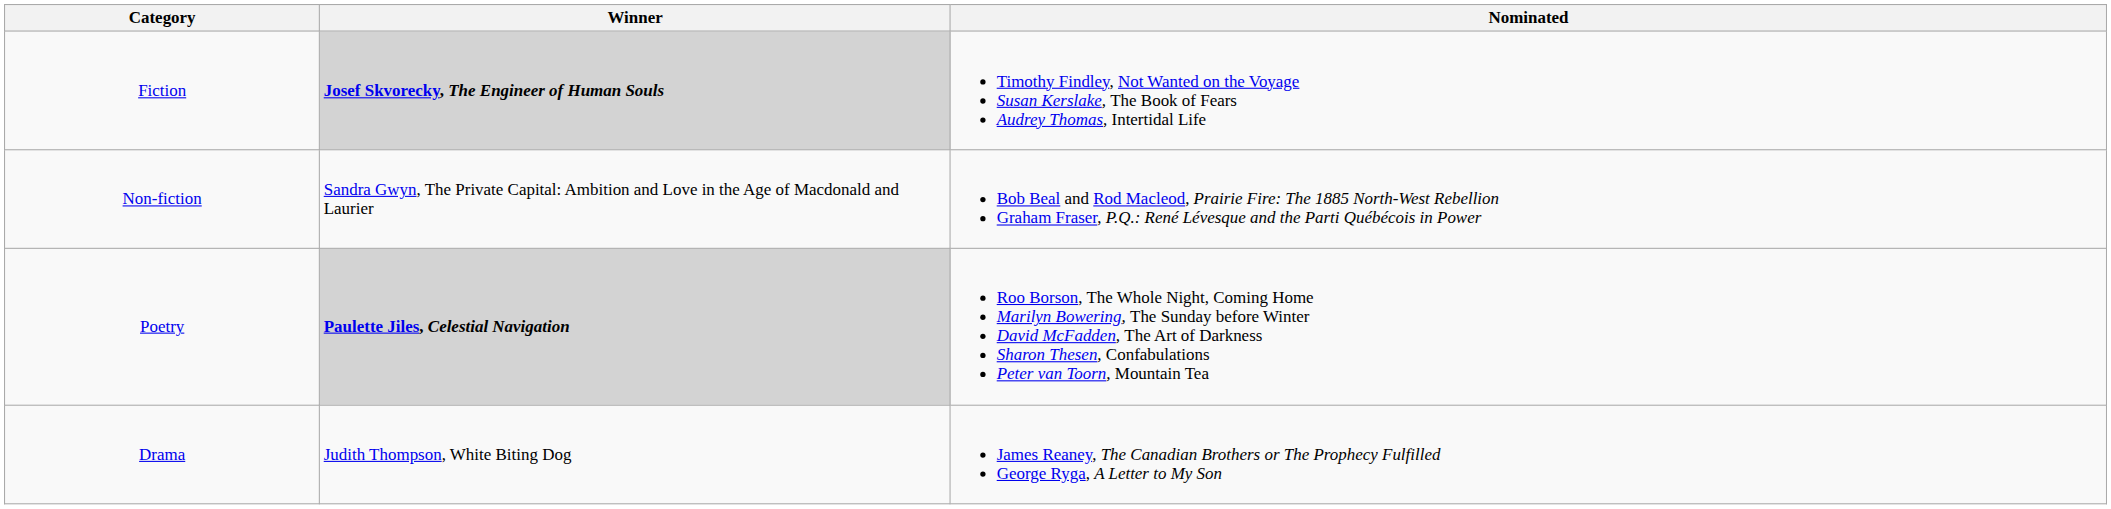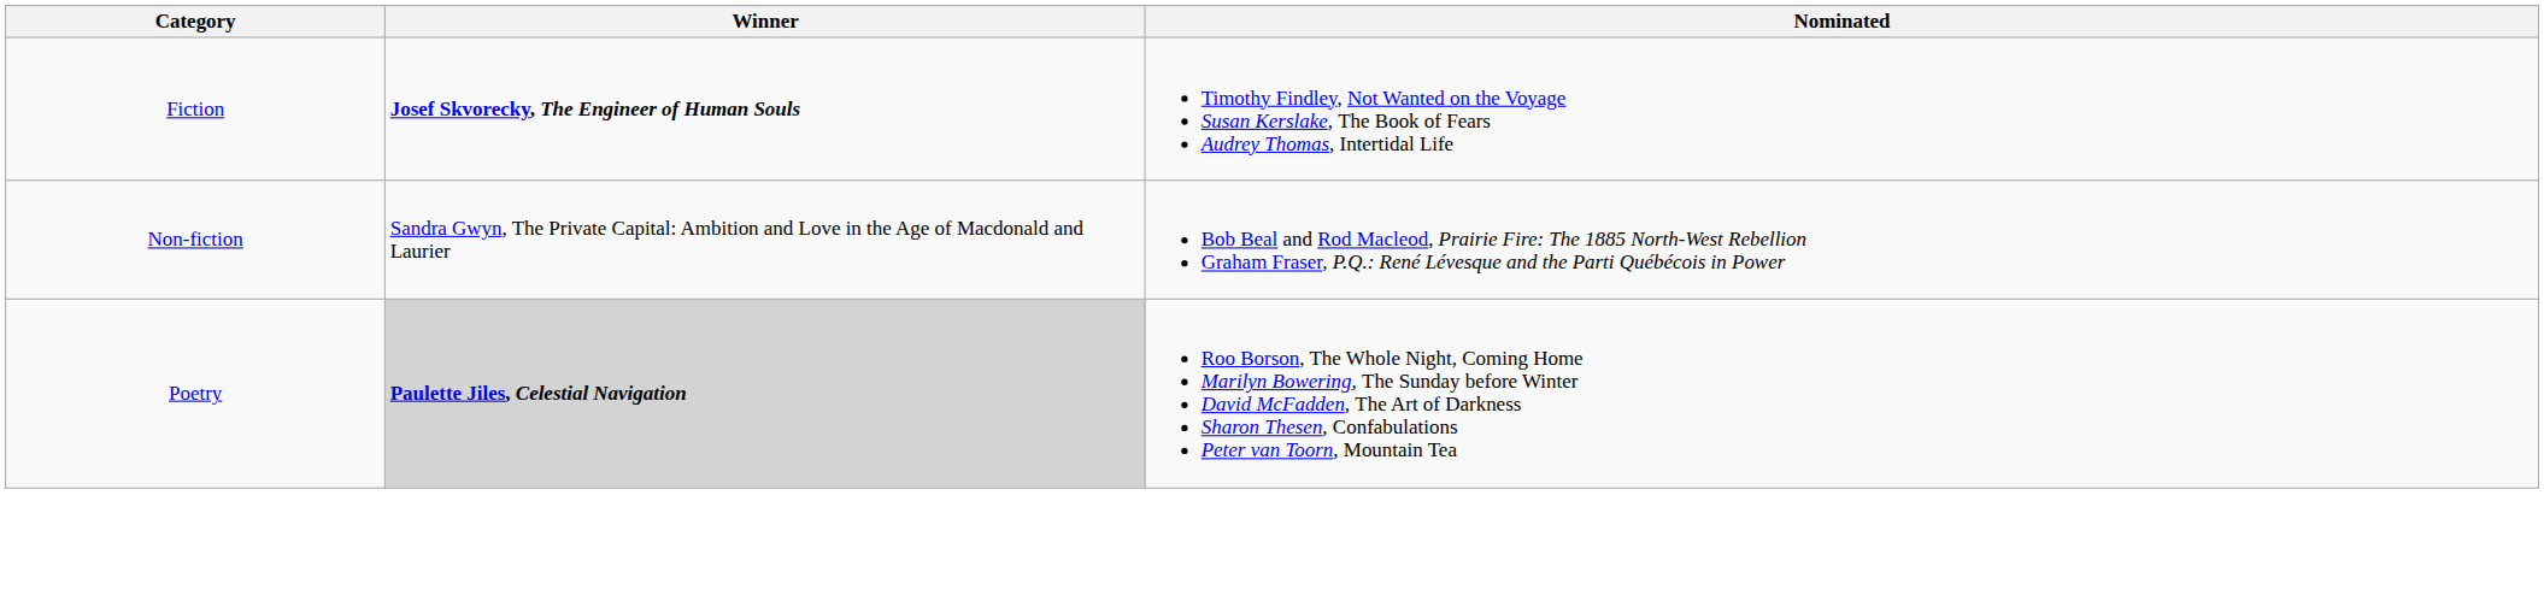Fiction | Winner: lightgrey background -> no background
- row: Drama | Judith Thompson, White Biting Dog | James Reaney, The Canadian Brothers or The Prophecy Fulfilled George Ryga, A Letter to My Son
